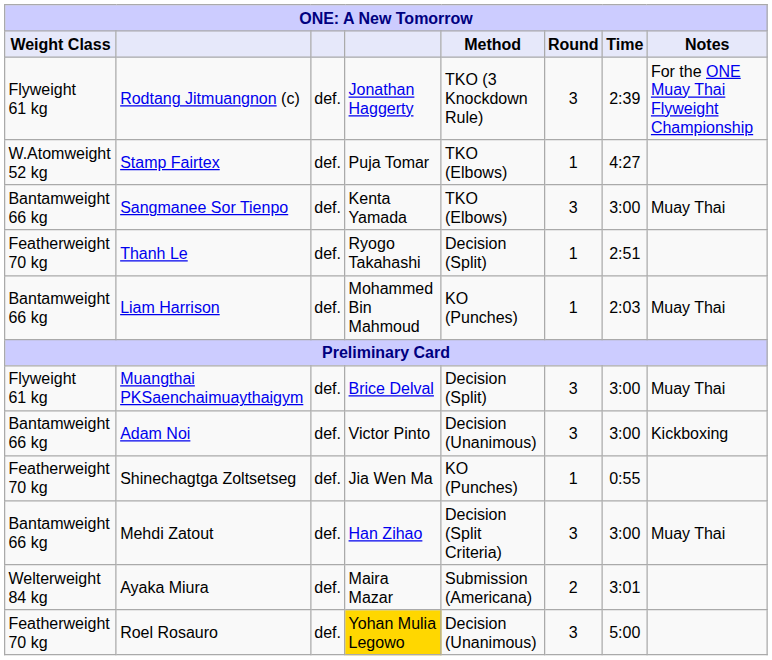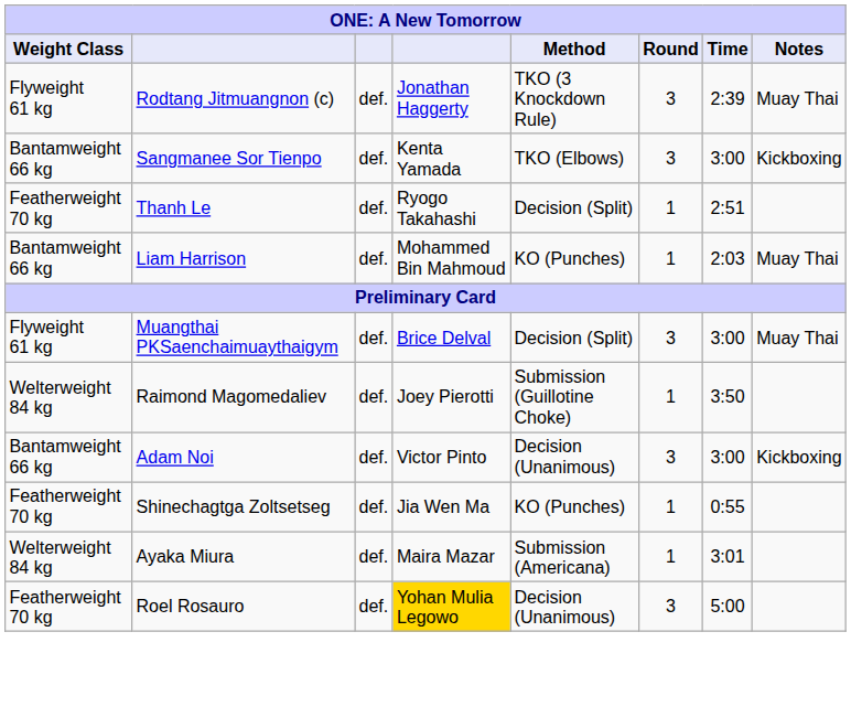Rodtang Jitmuangnon (c) | Notes: For the ONE Muay Thai Flyweight Championship -> Muay Thai
- row: W.Atomweight 52 kg | Stamp Fairtex | def. | Puja Tomar | TKO (Elbows) | 1 | 4:27
Sangmanee Sor Tienpo | Notes: Muay Thai -> Kickboxing
+ row: Welterweight 84 kg | Raimond Magomedaliev | def. | Joey Pierotti | Submission (Guillotine Choke) | 1 | 3:50
- row: Bantamweight 66 kg | Mehdi Zatout | def. | Han Zihao | Decision (Split Criteria) | 3 | 3:00 | Muay Thai
Ayaka Miura | Round: 2 -> 1
